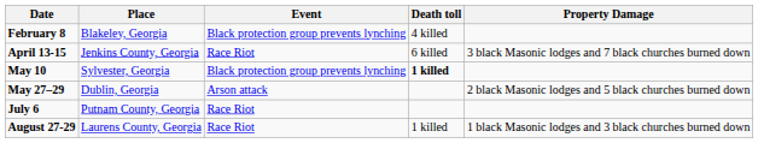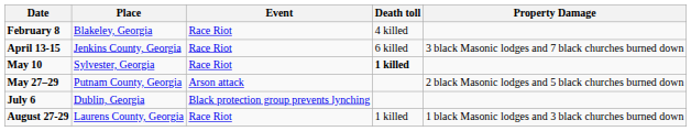February 8 | Event: Black protection group prevents lynching -> Race Riot
May 10 | Event: Black protection group prevents lynching -> Race Riot
May 27–29 | Place: Dublin, Georgia -> Putnam County, Georgia
July 6 | Place: Putnam County, Georgia -> Dublin, Georgia
July 6 | Event: Race Riot -> Black protection group prevents lynching
